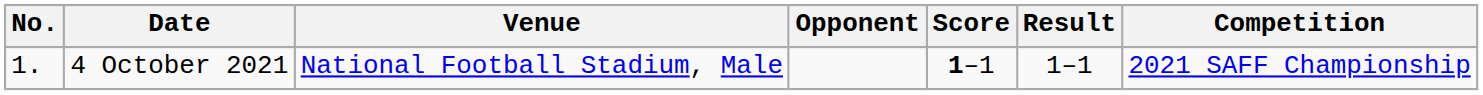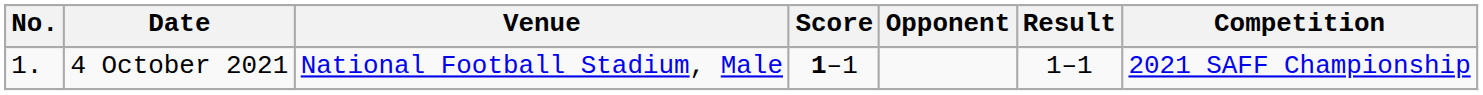columns swapped: Opponent <-> Score
